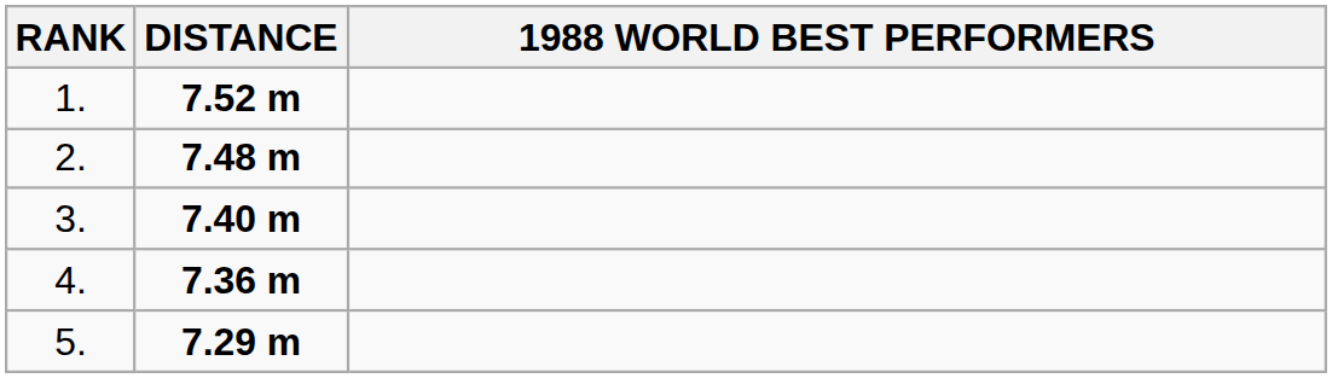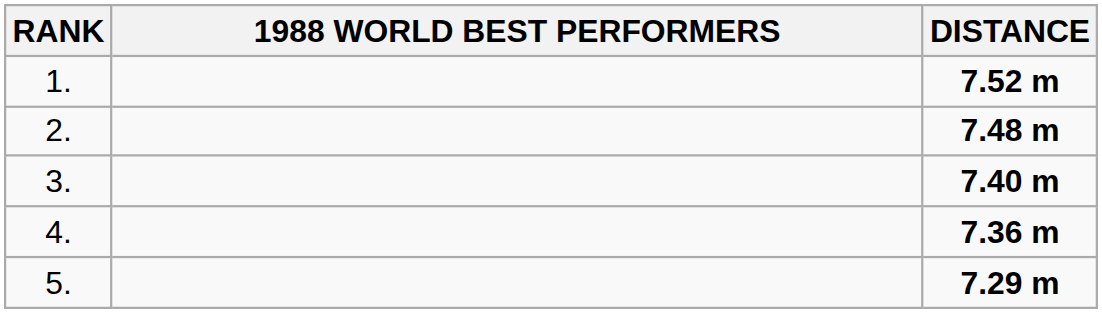columns swapped: 1988 WORLD BEST PERFORMERS <-> DISTANCE
